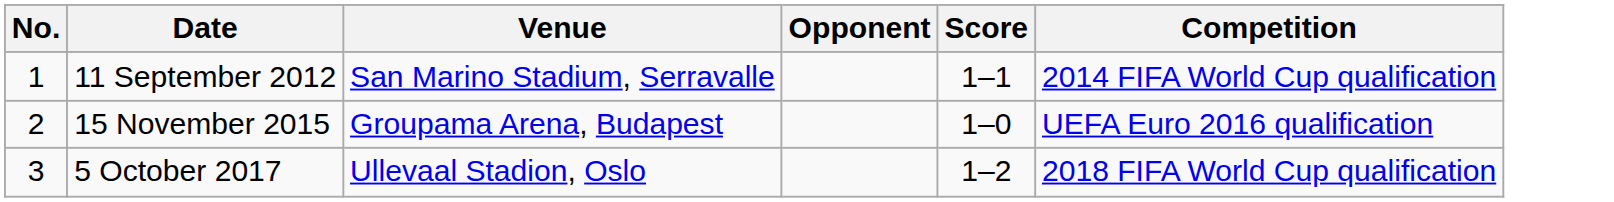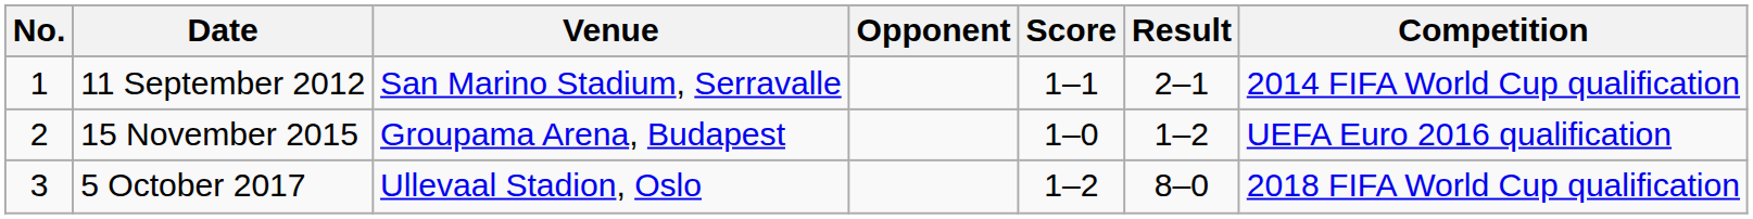+ column: Result | 2–1 | 1–2 | 8–0
